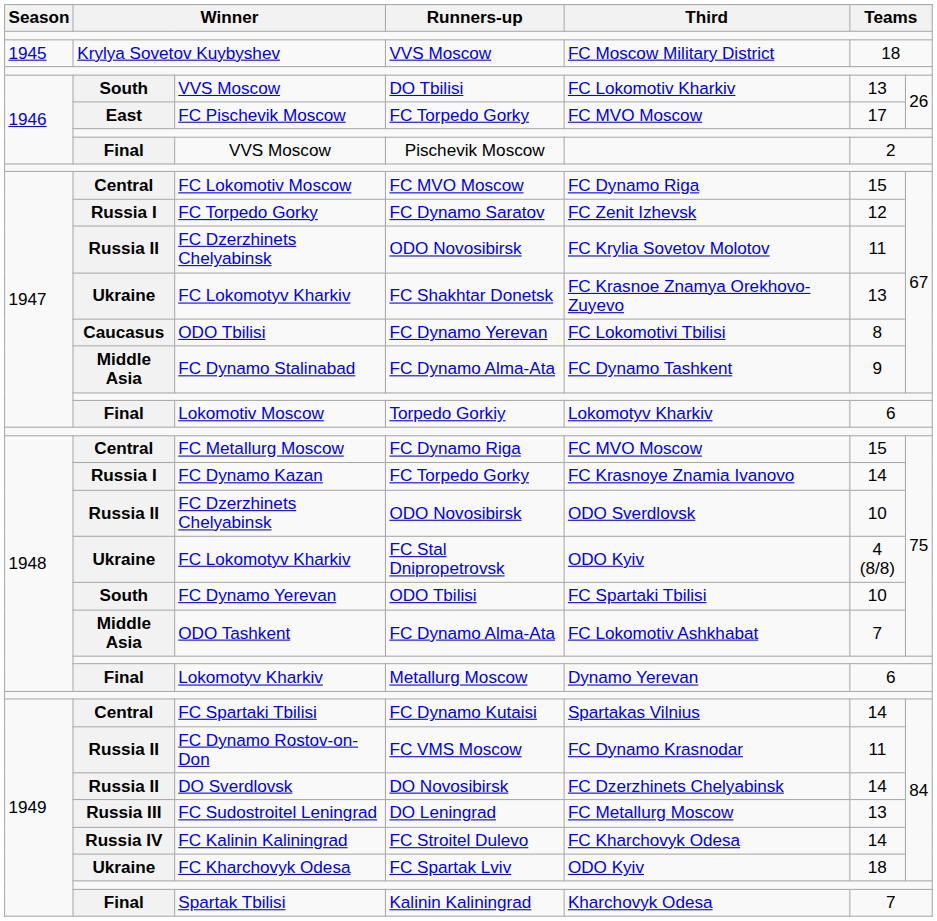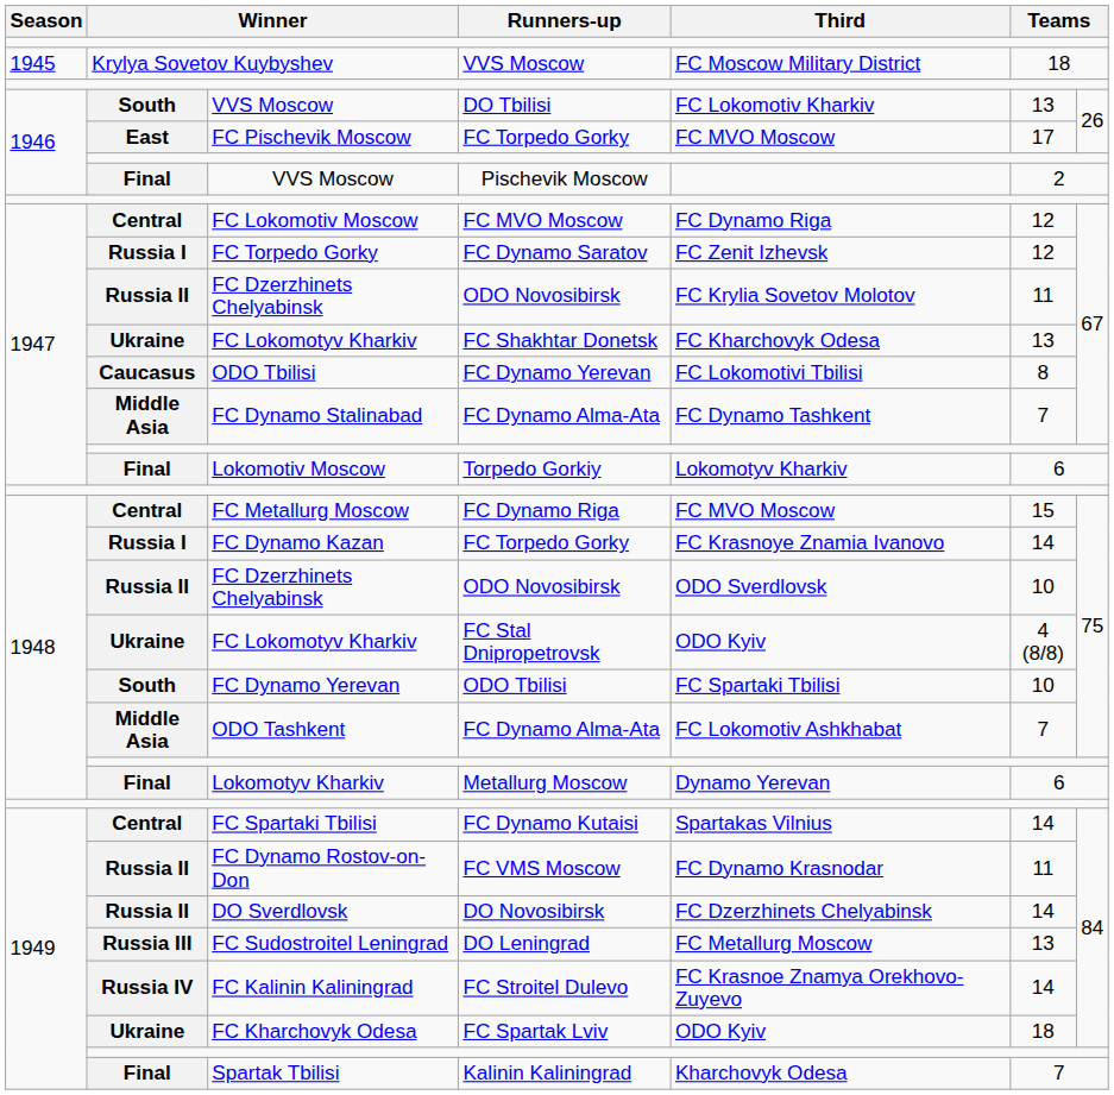FC Lokomotiv Moscow | column 6: 15 -> 12
1947 / FC Lokomotyv Kharkiv | Third: FC Krasnoe Znamya Orekhovo-Zuyevo -> FC Kharchovyk Odesa
FC Dynamo Stalinabad | column 6: 9 -> 7
FC Kalinin Kaliningrad | Third: FC Kharchovyk Odesa -> FC Krasnoe Znamya Orekhovo-Zuyevo
